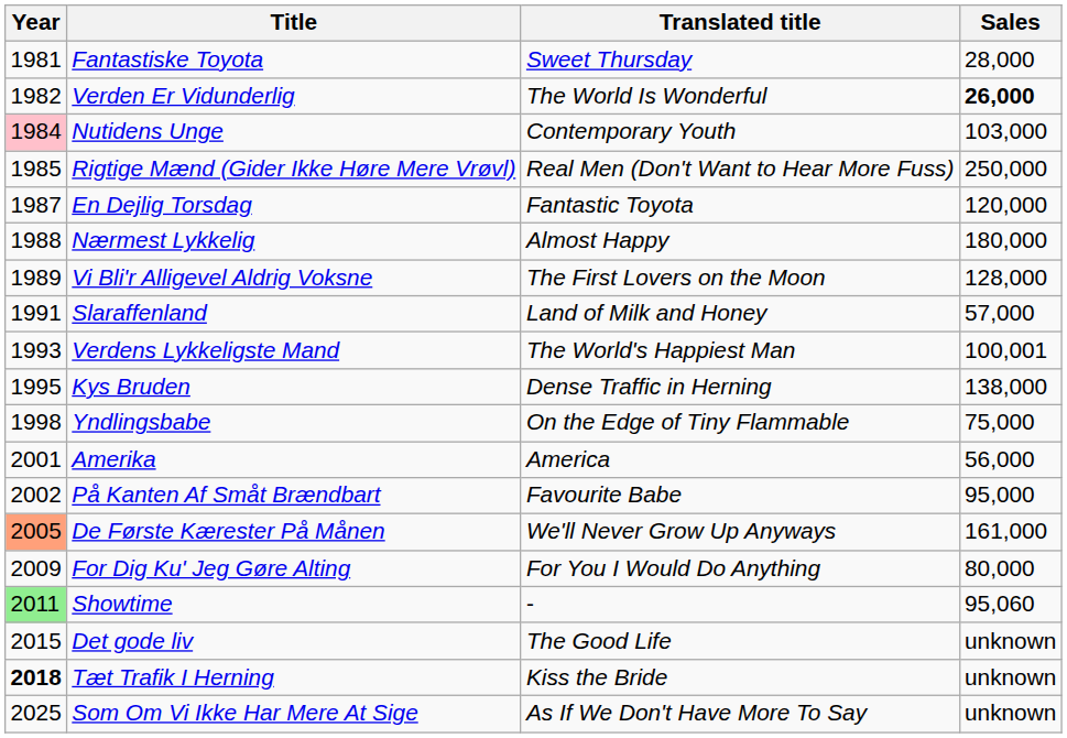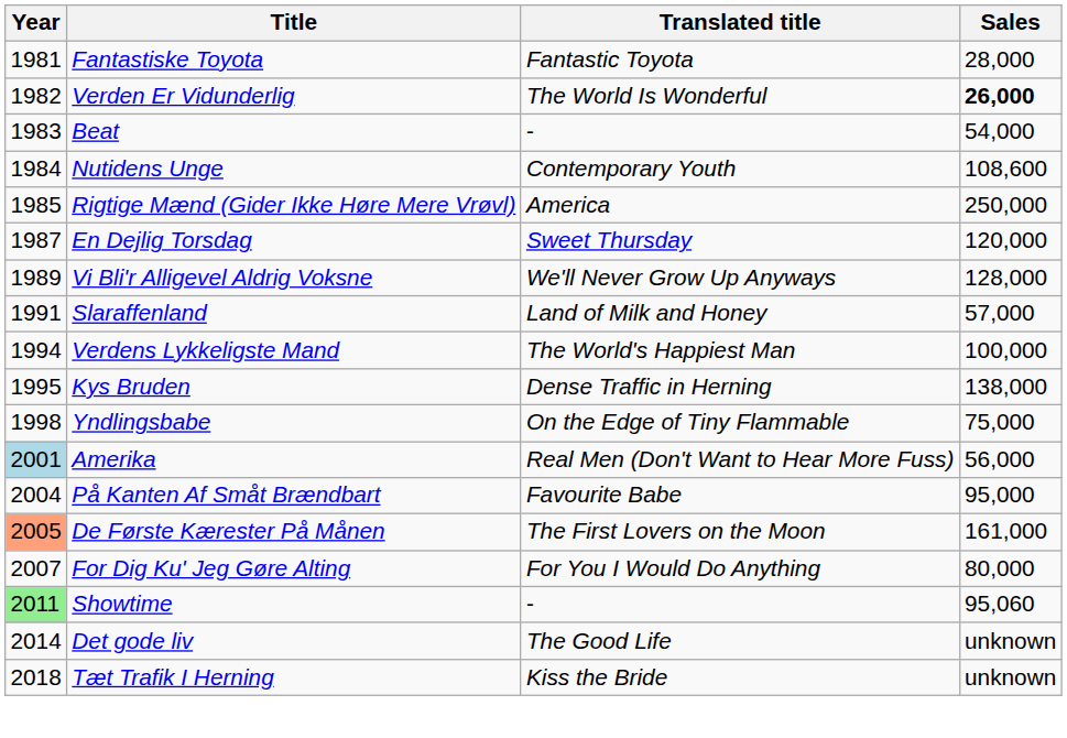Fantastiske Toyota | Translated title: Sweet Thursday -> Fantastic Toyota
+ row: 1983 | Beat | - | 54,000
Nutidens Unge | Year: pink background -> no background
Nutidens Unge | Sales: 103,000 -> 108,600
Rigtige Mænd (Gider Ikke Høre Mere Vrøvl) | Translated title: Real Men (Don't Want to Hear More Fuss) -> America
En Dejlig Torsdag | Translated title: Fantastic Toyota -> Sweet Thursday
- row: 1988 | Nærmest Lykkelig | Almost Happy | 180,000
Vi Bli'r Alligevel Aldrig Voksne | Translated title: The First Lovers on the Moon -> We'll Never Grow Up Anyways
Verdens Lykkeligste Mand | Year: 1993 -> 1994
Verdens Lykkeligste Mand | Sales: 100,001 -> 100,000
Amerika | Year: no background -> lightblue background
Amerika | Translated title: America -> Real Men (Don't Want to Hear More Fuss)
På Kanten Af Småt Brændbart | Year: 2002 -> 2004
De Første Kærester På Månen | Translated title: We'll Never Grow Up Anyways -> The First Lovers on the Moon
For Dig Ku' Jeg Gøre Alting | Year: 2009 -> 2007
Det gode liv | Year: 2015 -> 2014
Tæt Trafik I Herning | Year: bold -> normal
- row: 2025 | Som Om Vi Ikke Har Mere At Sige | As If We Don't Have More To Say | unknown
